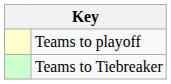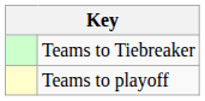rows swapped: Teams to playoff <-> Teams to Tiebreaker
